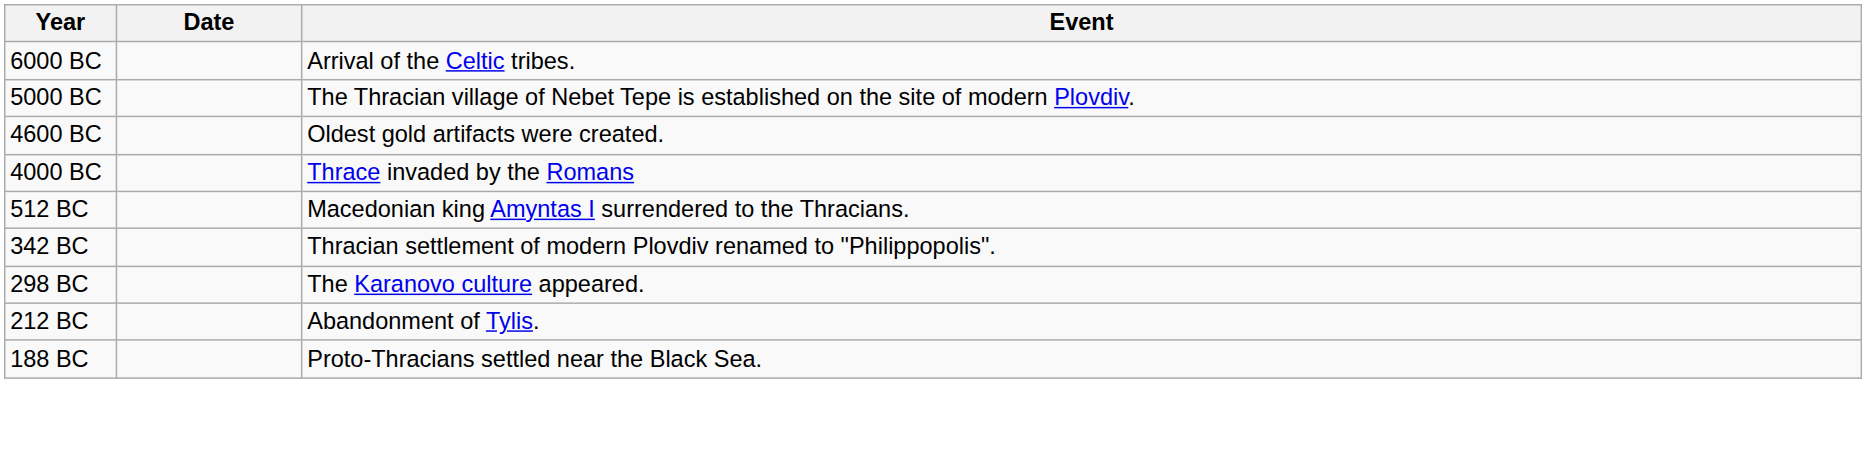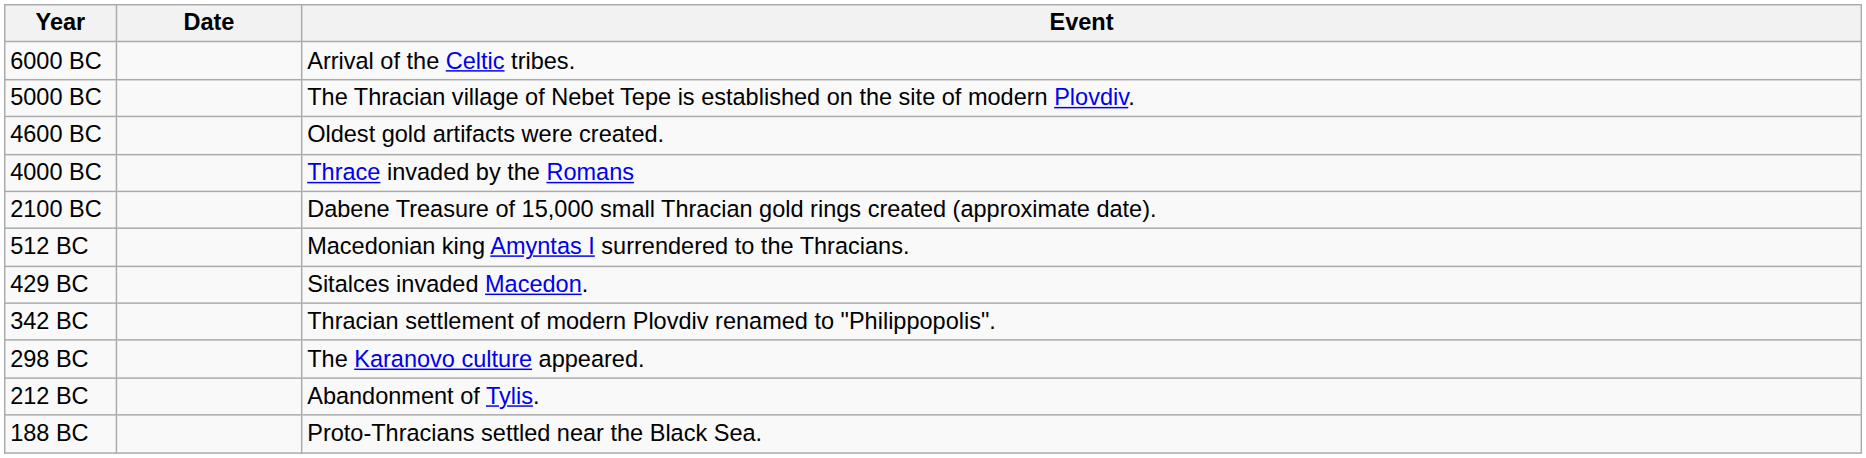+ row: 2100 BC | Dabene Treasure of 15,000 small Thracian gold rings created (approximate date).
+ row: 429 BC | Sitalces invaded Macedon.
